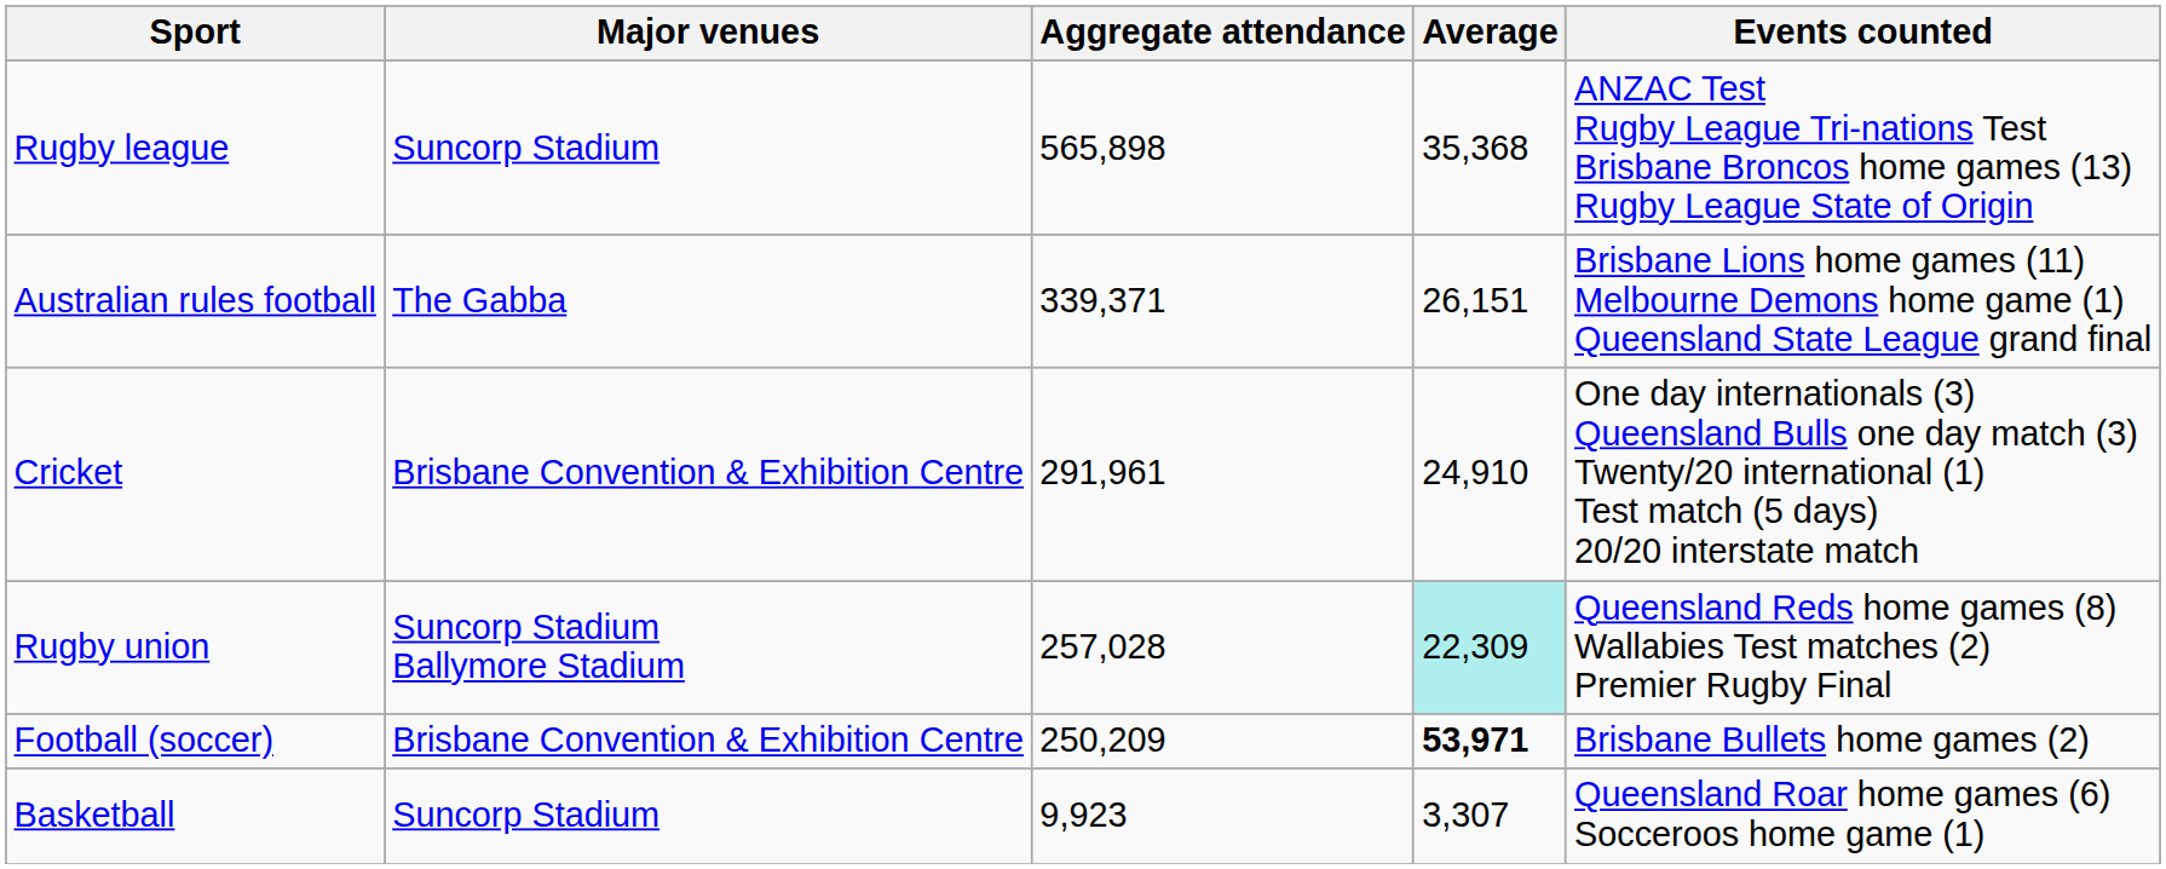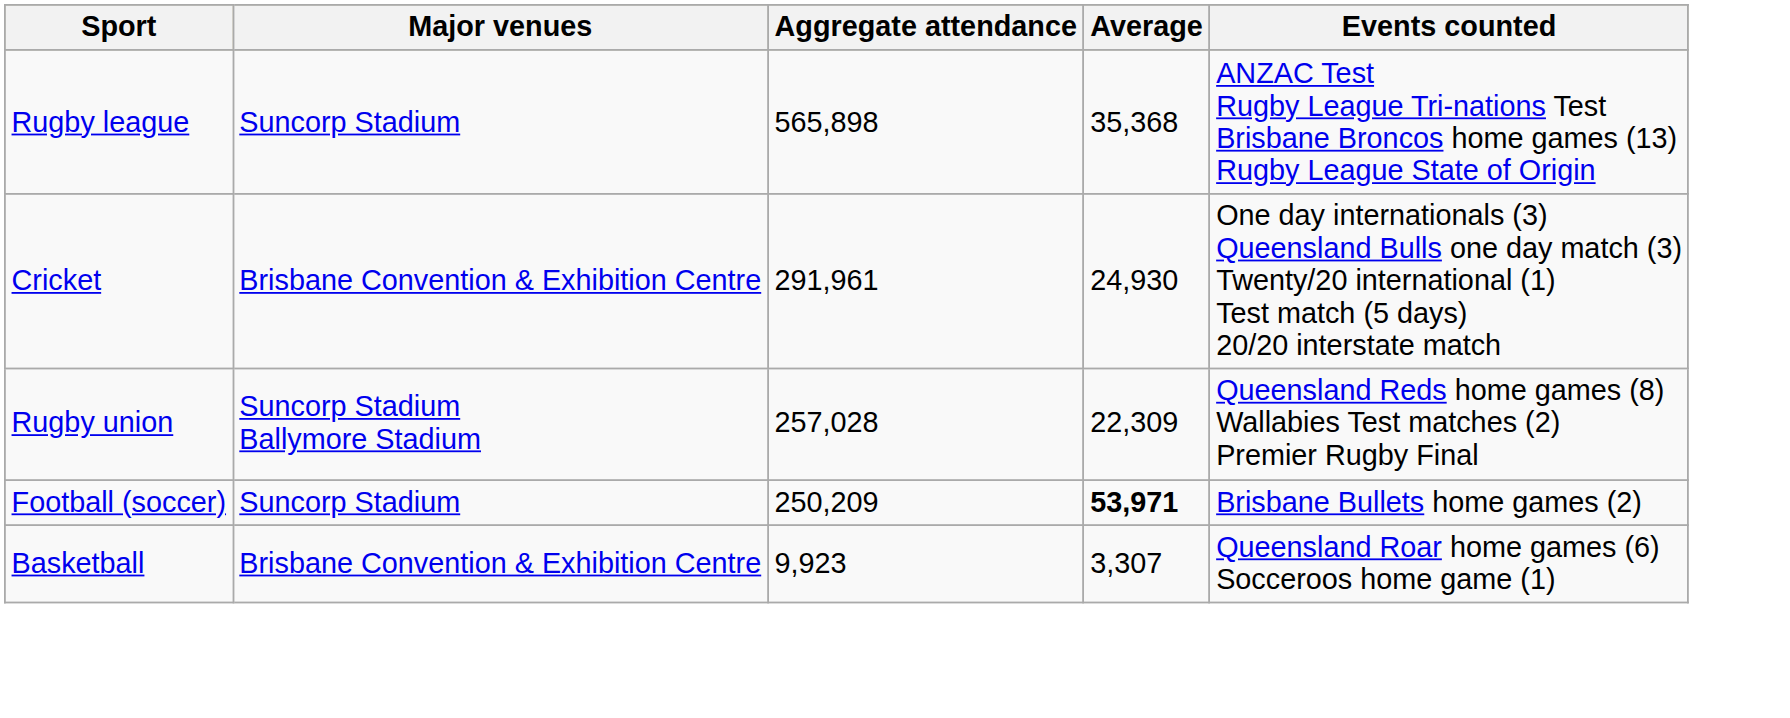- row: Australian rules football | The Gabba | 339,371 | 26,151 | Brisbane Lions home games (11) Melbourne Demons home game (1) Queensland State League grand final
Cricket | Average: 24,910 -> 24,930
Rugby union | Average: paleturquoise background -> no background
Football (soccer) | Major venues: Brisbane Convention & Exhibition Centre -> Suncorp Stadium
Basketball | Major venues: Suncorp Stadium -> Brisbane Convention & Exhibition Centre
